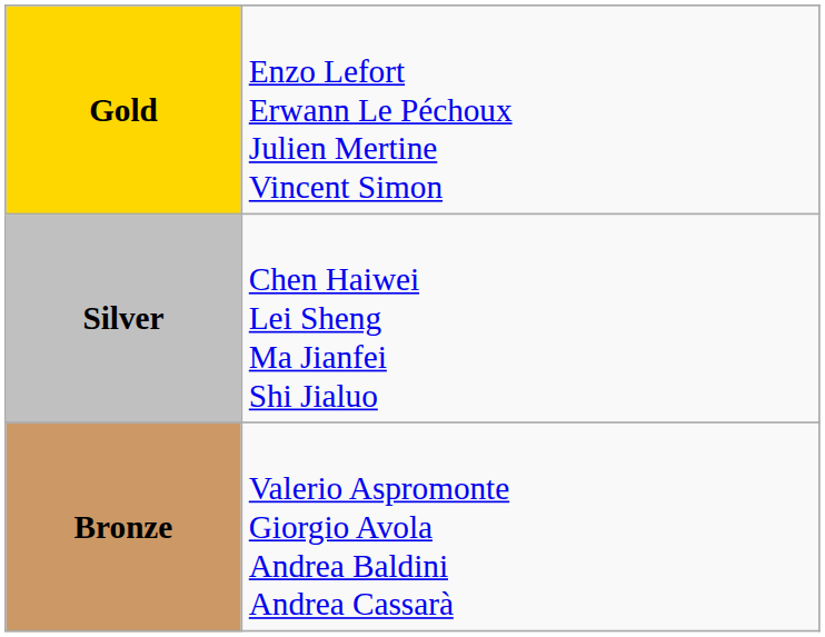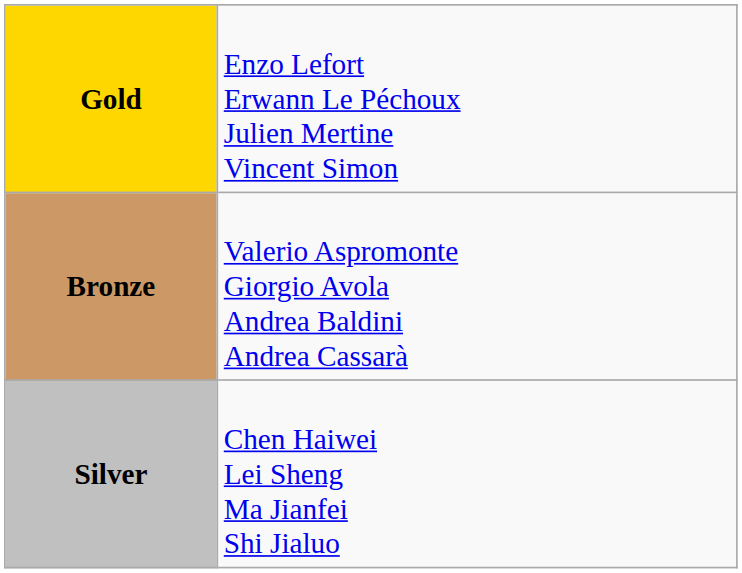rows swapped: Silver <-> Bronze
